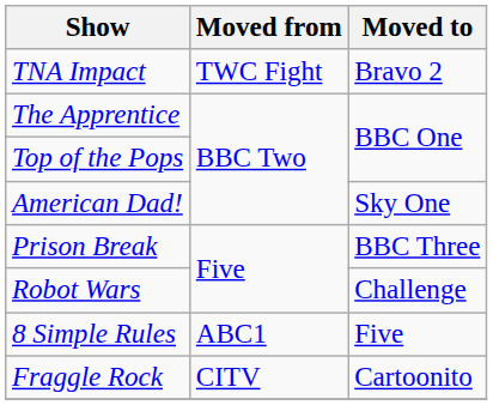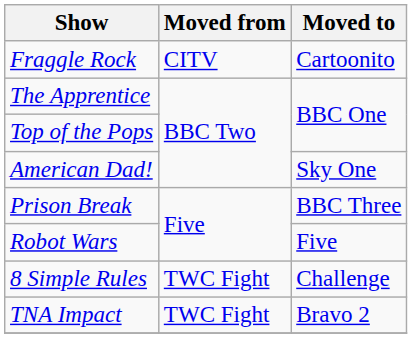rows swapped: TNA Impact <-> Fraggle Rock
Robot Wars | Moved to: Challenge -> Five
8 Simple Rules | Moved from: ABC1 -> TWC Fight
8 Simple Rules | Moved to: Five -> Challenge
